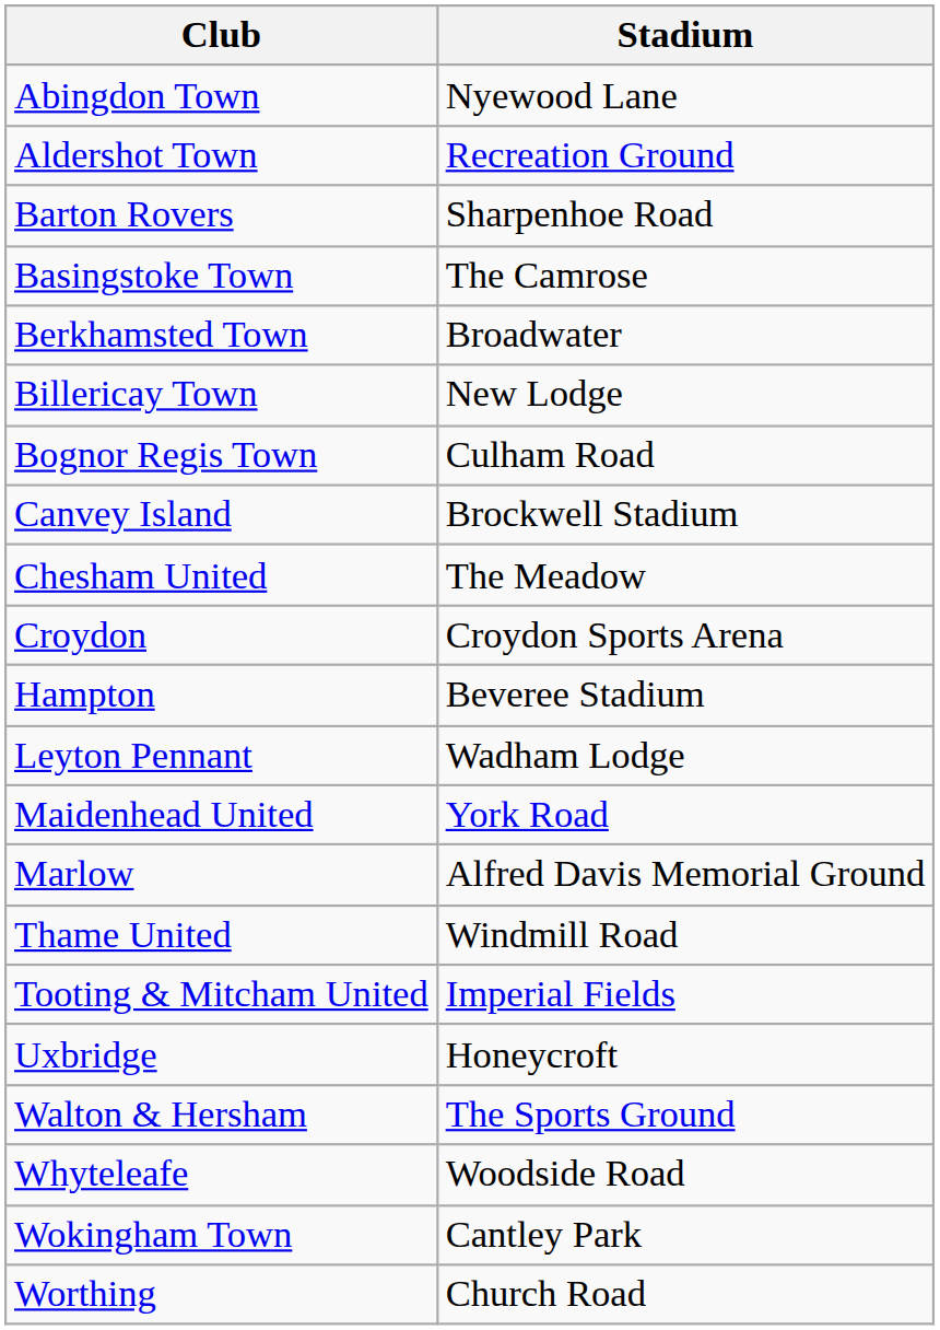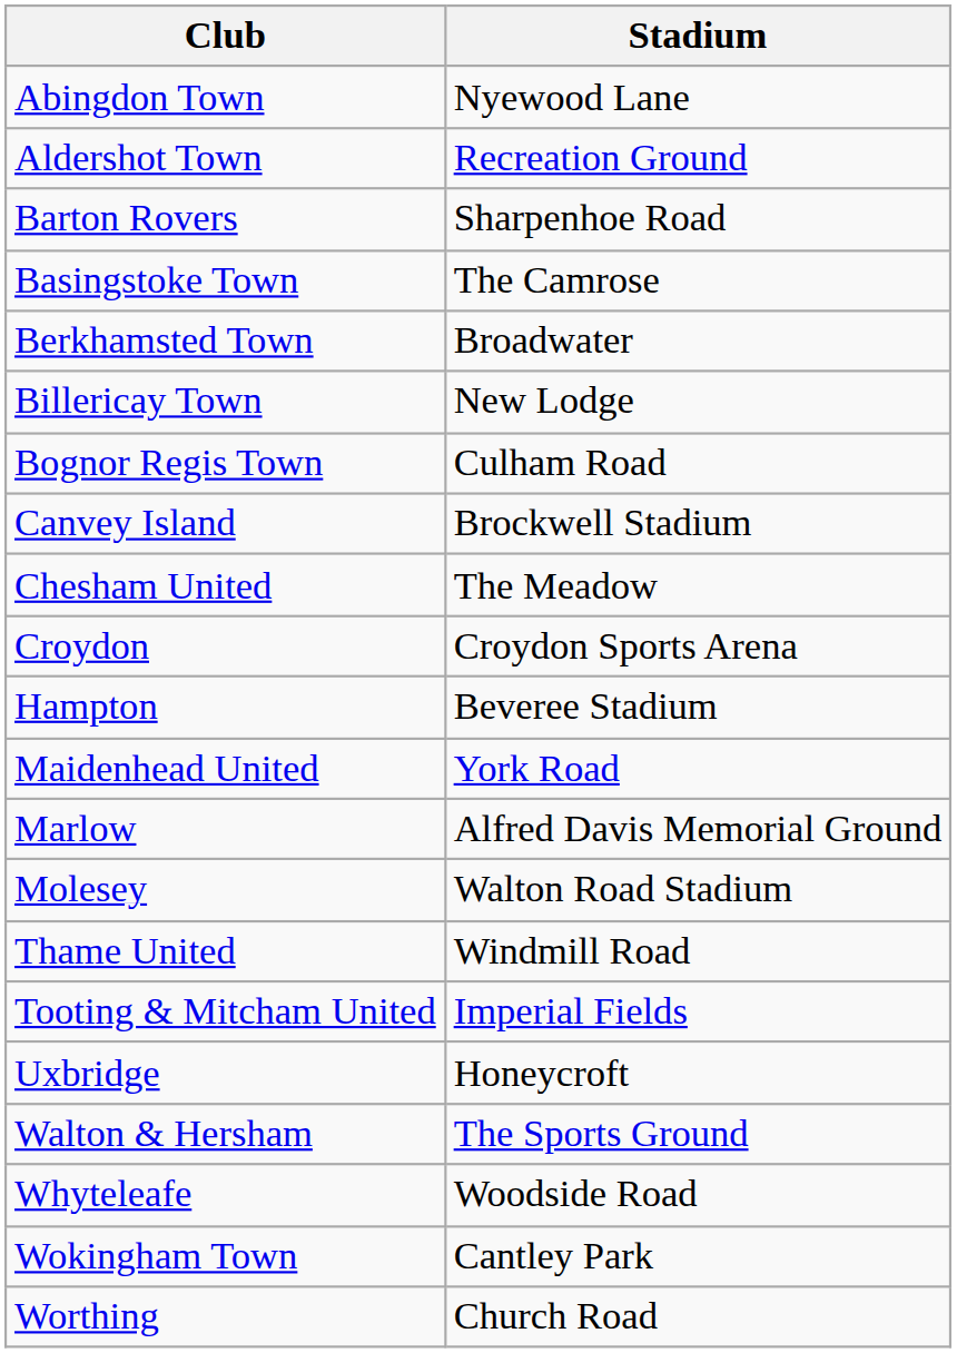- row: Leyton Pennant | Wadham Lodge
+ row: Molesey | Walton Road Stadium
